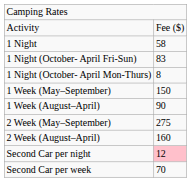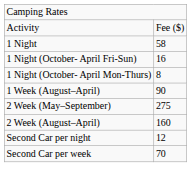1 Night (October- April Fri-Sun) | column 2: 83 -> 16
- row: 1 Week (May–September) | 150
Second Car per night | column 2: pink background -> no background
